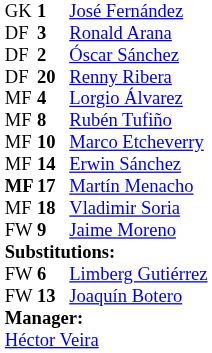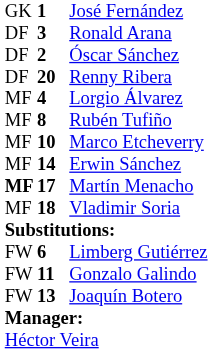- row: FW | 9 | Jaime Moreno
+ row: FW | 11 | Gonzalo Galindo
